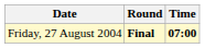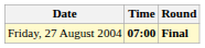columns swapped: Time <-> Round
